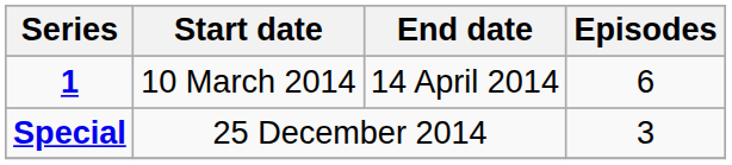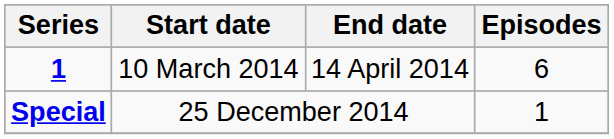Special | Episodes: 3 -> 1
